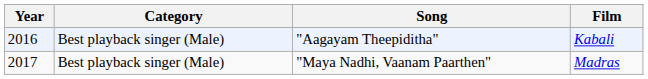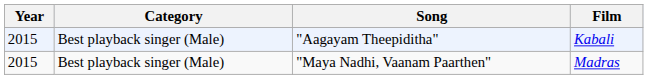"Aagayam Theepiditha" | Year: 2016 -> 2015
"Maya Nadhi, Vaanam Paarthen" | Year: 2017 -> 2015
